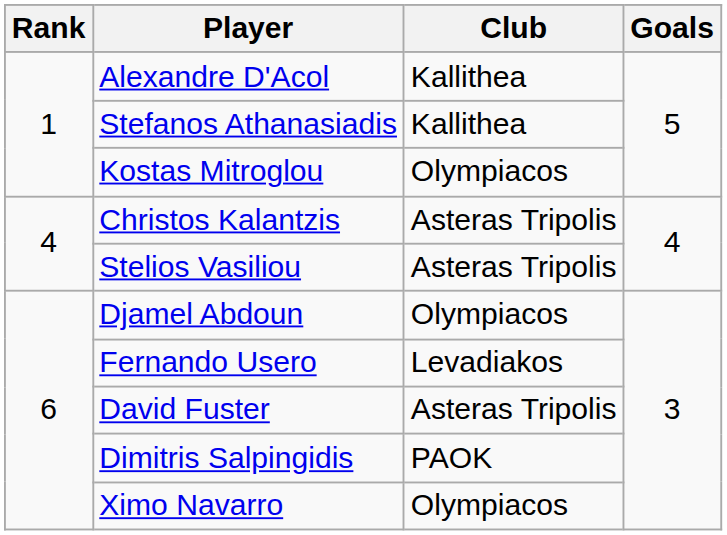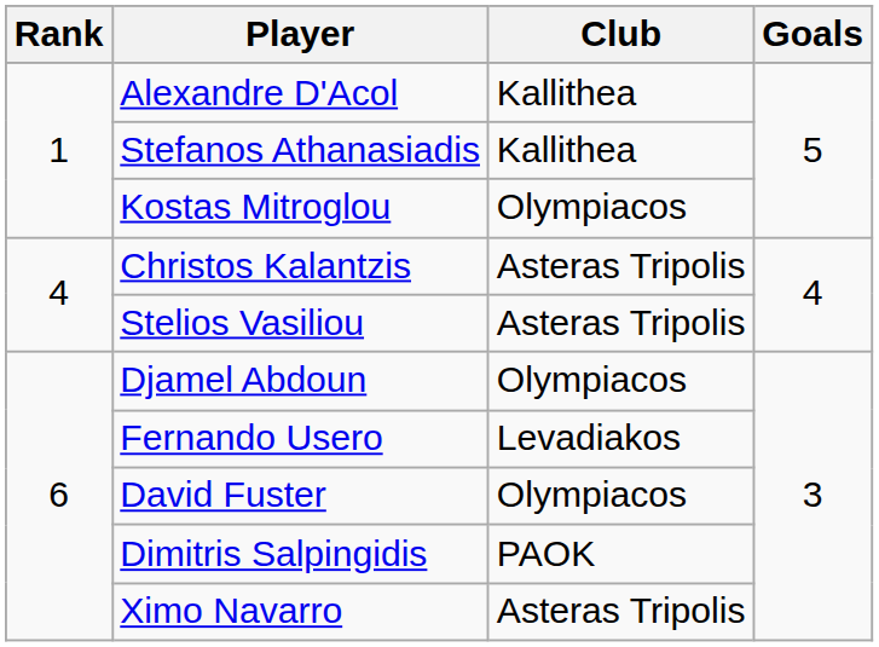David Fuster | Club: Asteras Tripolis -> Olympiacos
Ximo Navarro | Club: Olympiacos -> Asteras Tripolis
